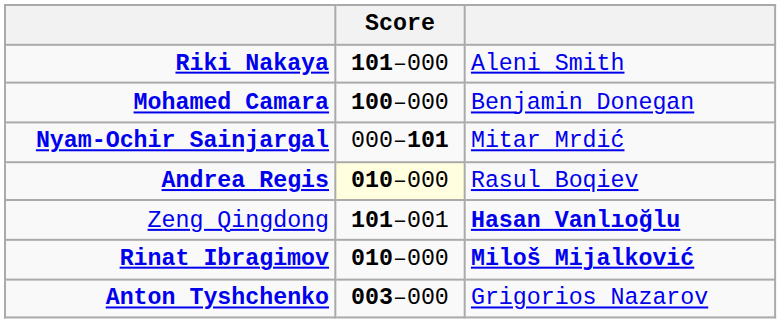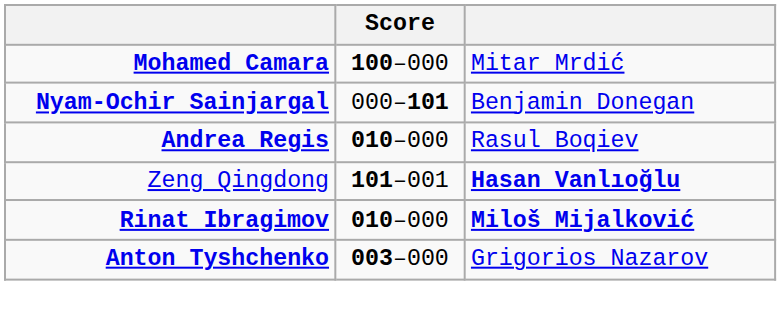- row: Riki Nakaya | 101–000 | Aleni Smith
Mohamed Camara | column 3: Benjamin Donegan -> Mitar Mrdić
Nyam-Ochir Sainjargal | column 3: Mitar Mrdić -> Benjamin Donegan
Andrea Regis | Score: lightyellow background -> no background
